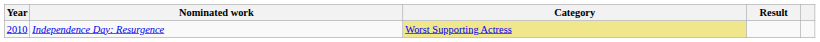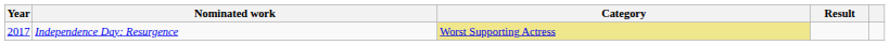Independence Day: Resurgence | Year: 2010 -> 2017
